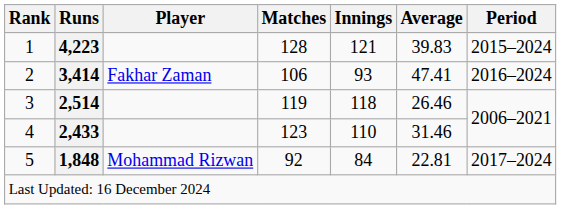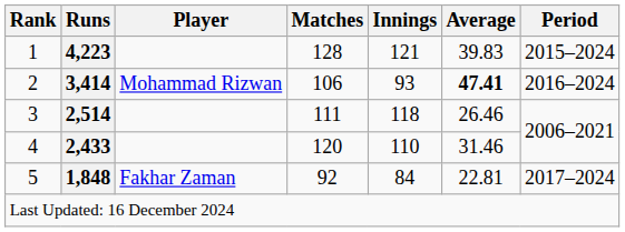2 | Player: Fakhar Zaman -> Mohammad Rizwan
2 | Average: normal -> bold
3 | Matches: 119 -> 111
4 | Matches: 123 -> 120
5 | Player: Mohammad Rizwan -> Fakhar Zaman
